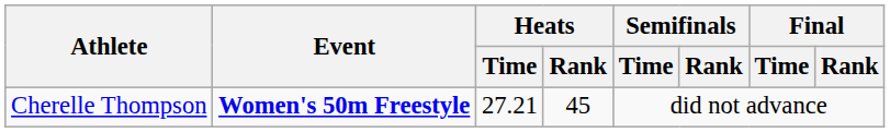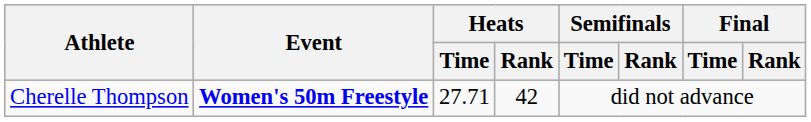Cherelle Thompson | Heats / Time: 27.21 -> 27.71
Cherelle Thompson | Heats / Rank: 45 -> 42
